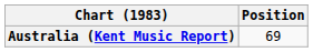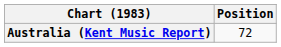Australia (Kent Music Report) | Position: 69 -> 72
